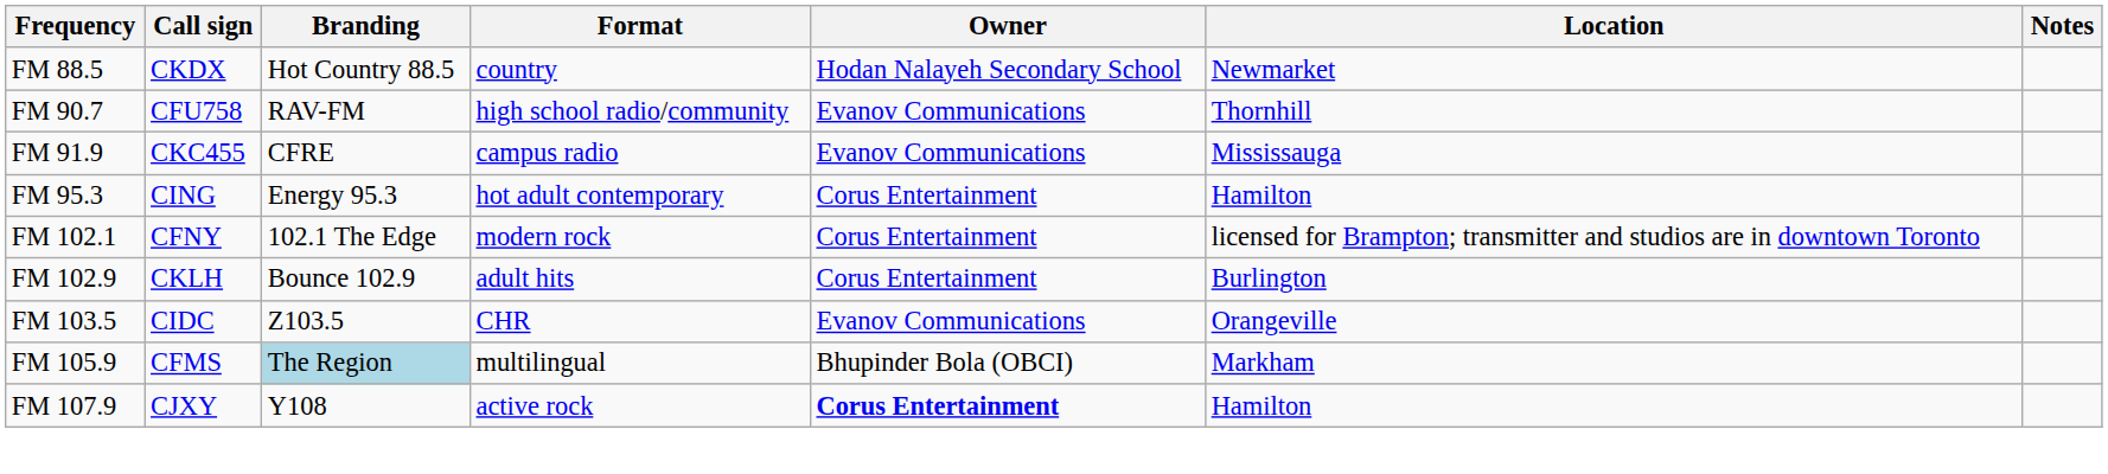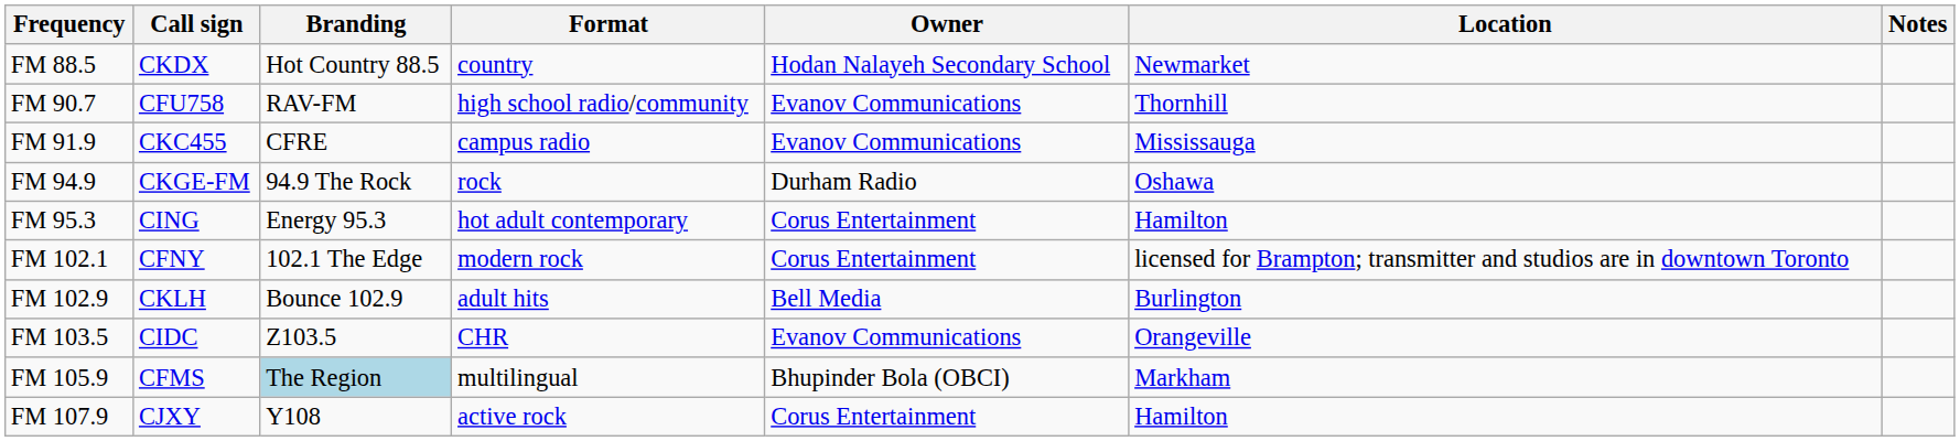+ row: FM 94.9 | CKGE-FM | 94.9 The Rock | rock | Durham Radio | Oshawa
FM 102.9 | Owner: Corus Entertainment -> Bell Media
FM 107.9 | Owner: bold -> normal
